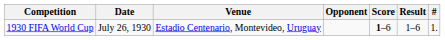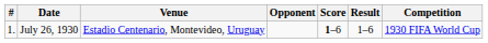columns swapped: # <-> Competition
